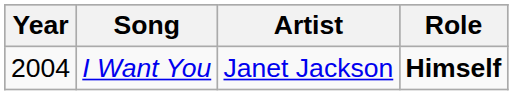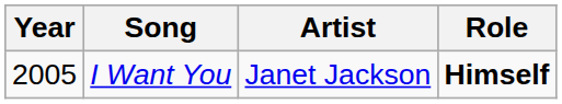I Want You | Year: 2004 -> 2005
